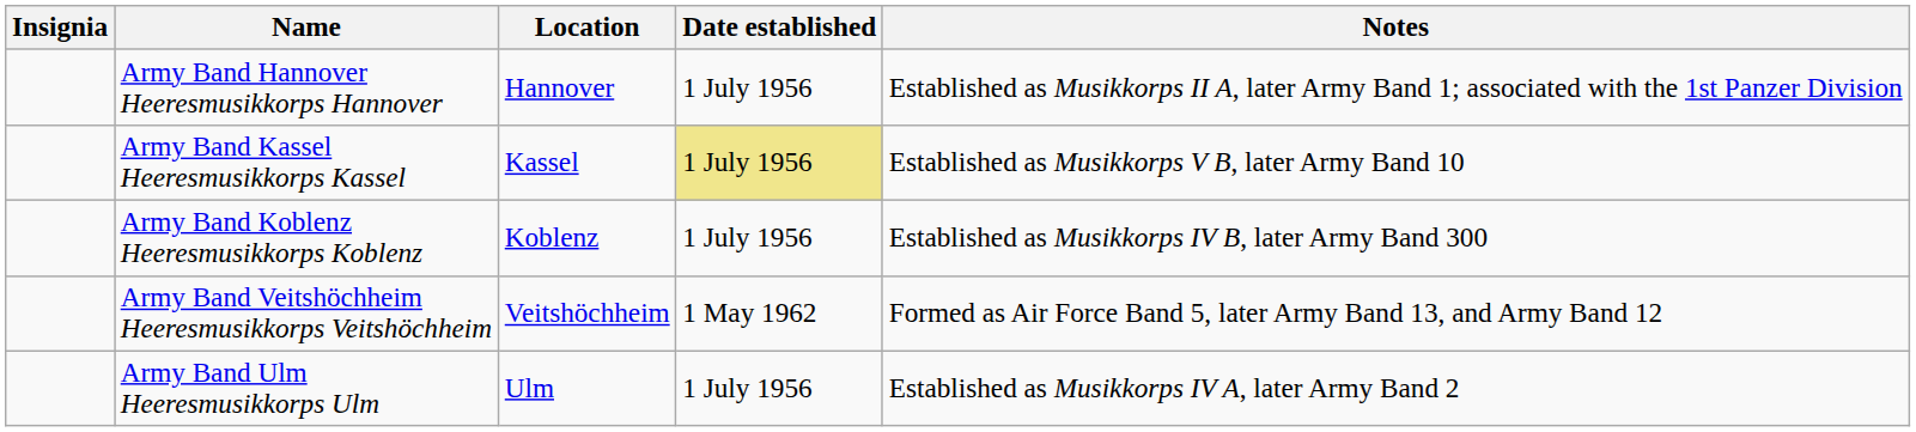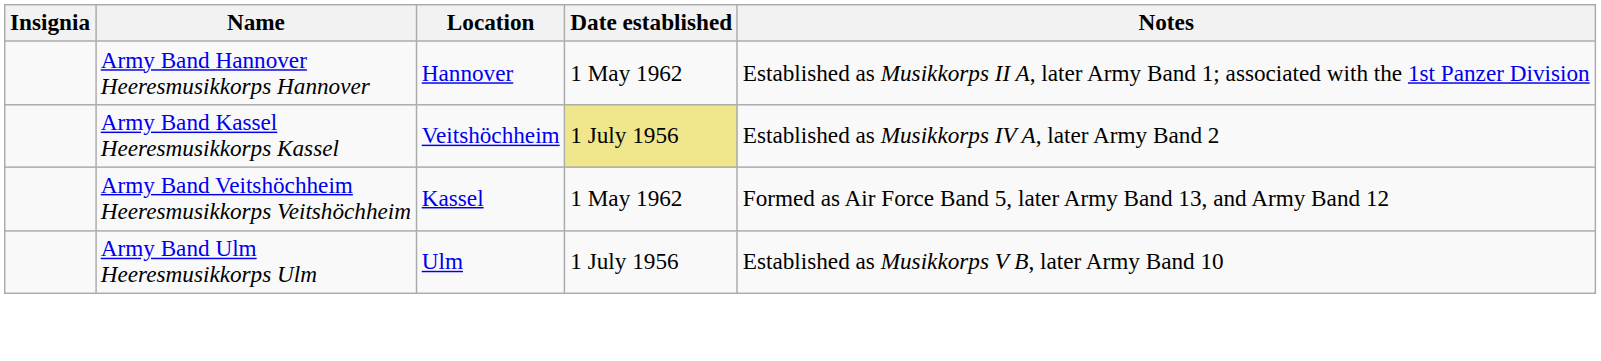Army Band Hannover Heeresmusikkorps Hannover | Date established: 1 July 1956 -> 1 May 1962
Army Band Kassel Heeresmusikkorps Kassel | Location: Kassel -> Veitshöchheim
Army Band Kassel Heeresmusikkorps Kassel | Notes: Established as Musikkorps V B, later Army Band 10 -> Established as Musikkorps IV A, later Army Band 2
- row: Army Band Koblenz Heeresmusikkorps Koblenz | Koblenz | 1 July 1956 | Established as Musikkorps IV B, later Army Band 300
Army Band Veitshöchheim Heeresmusikkorps Veitshöchheim | Location: Veitshöchheim -> Kassel
Army Band Ulm Heeresmusikkorps Ulm | Notes: Established as Musikkorps IV A, later Army Band 2 -> Established as Musikkorps V B, later Army Band 10
